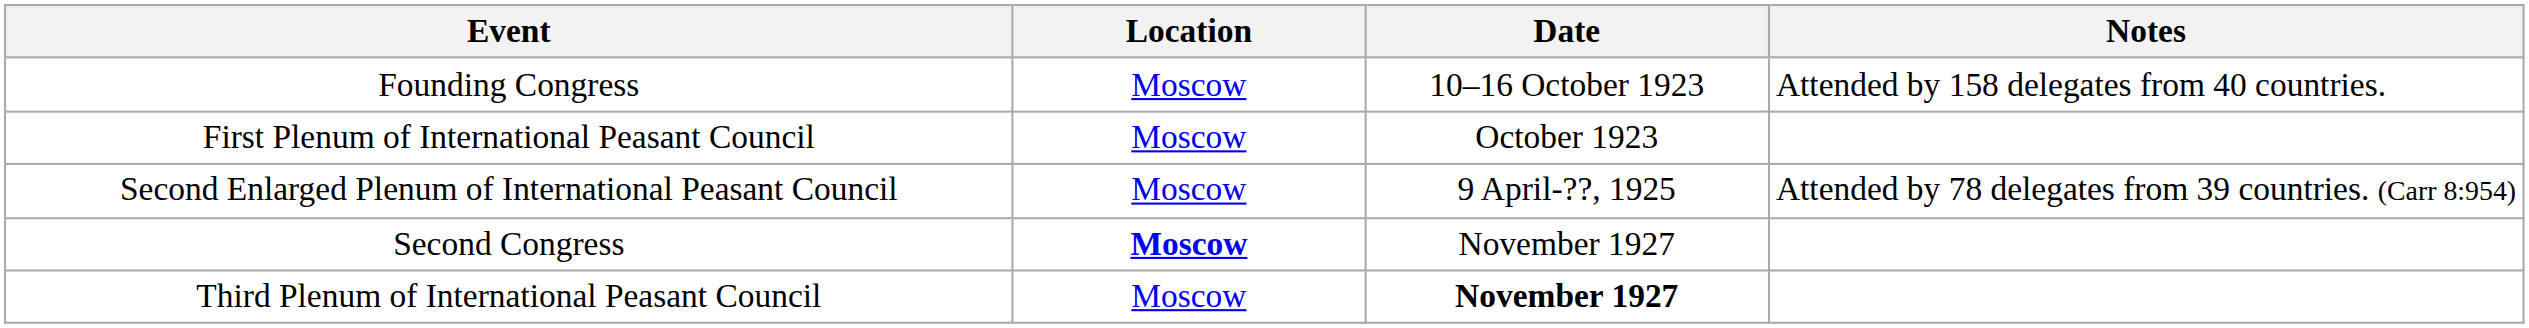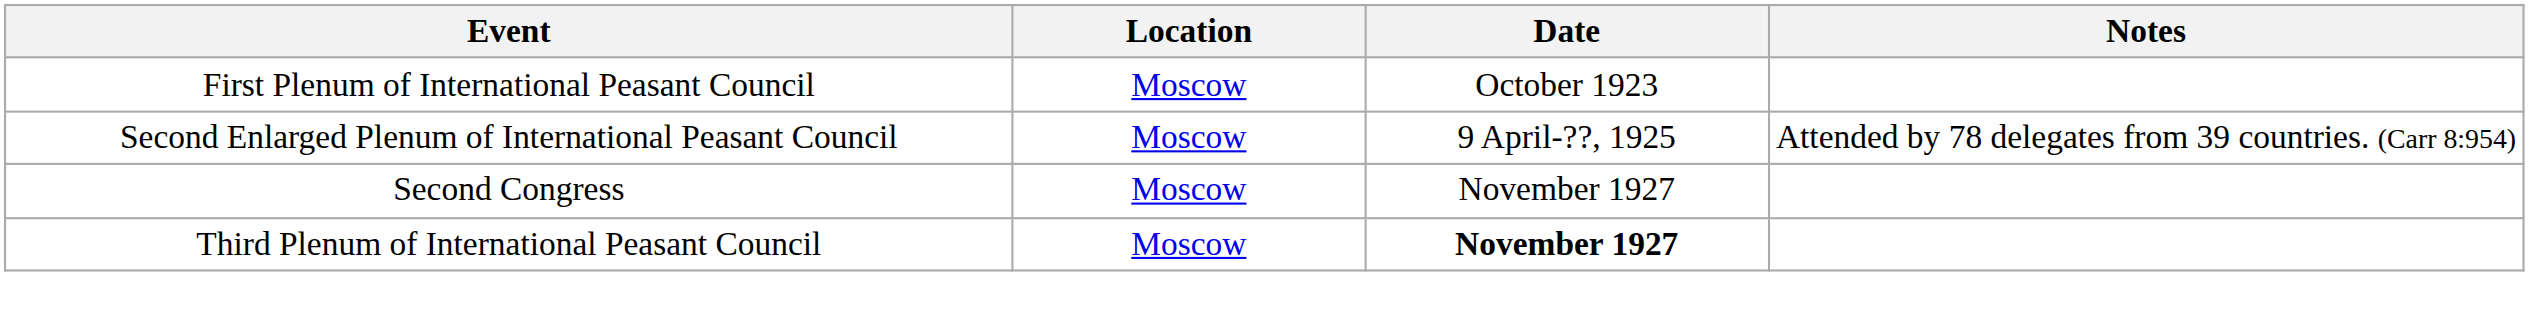- row: Founding Congress | Moscow | 10–16 October 1923 | Attended by 158 delegates from 40 countries.
Second Congress | Location: bold -> normal
